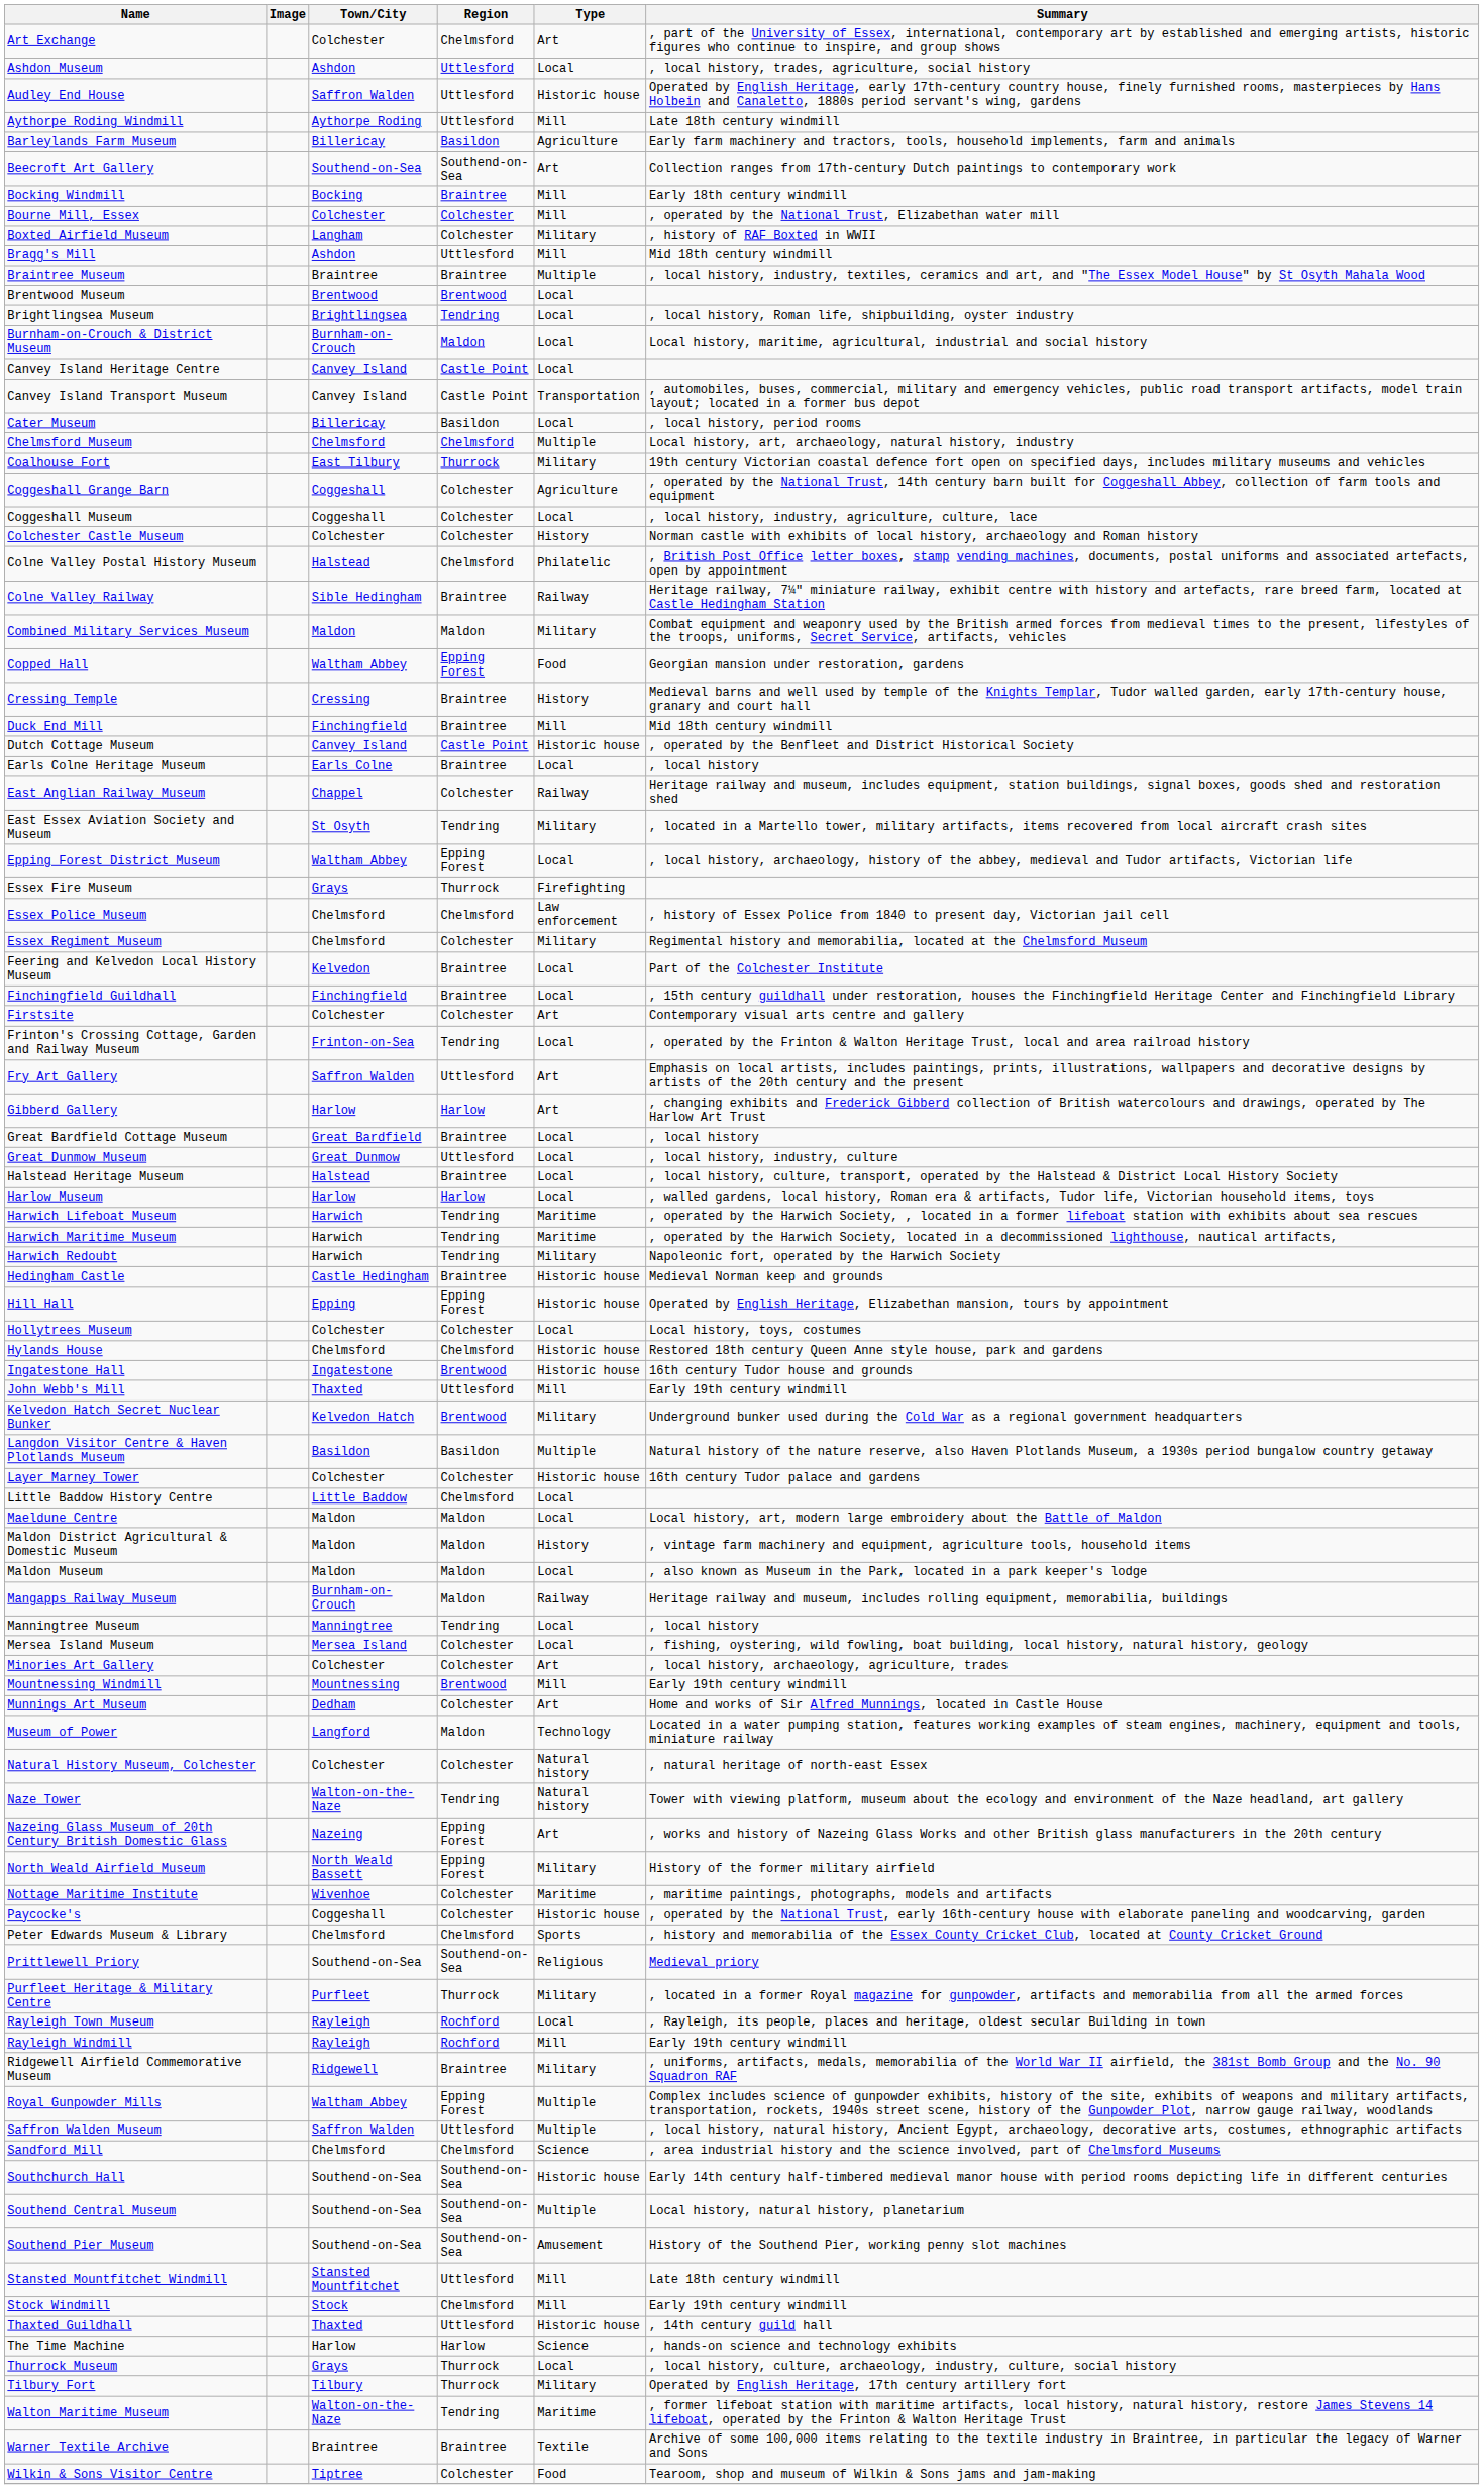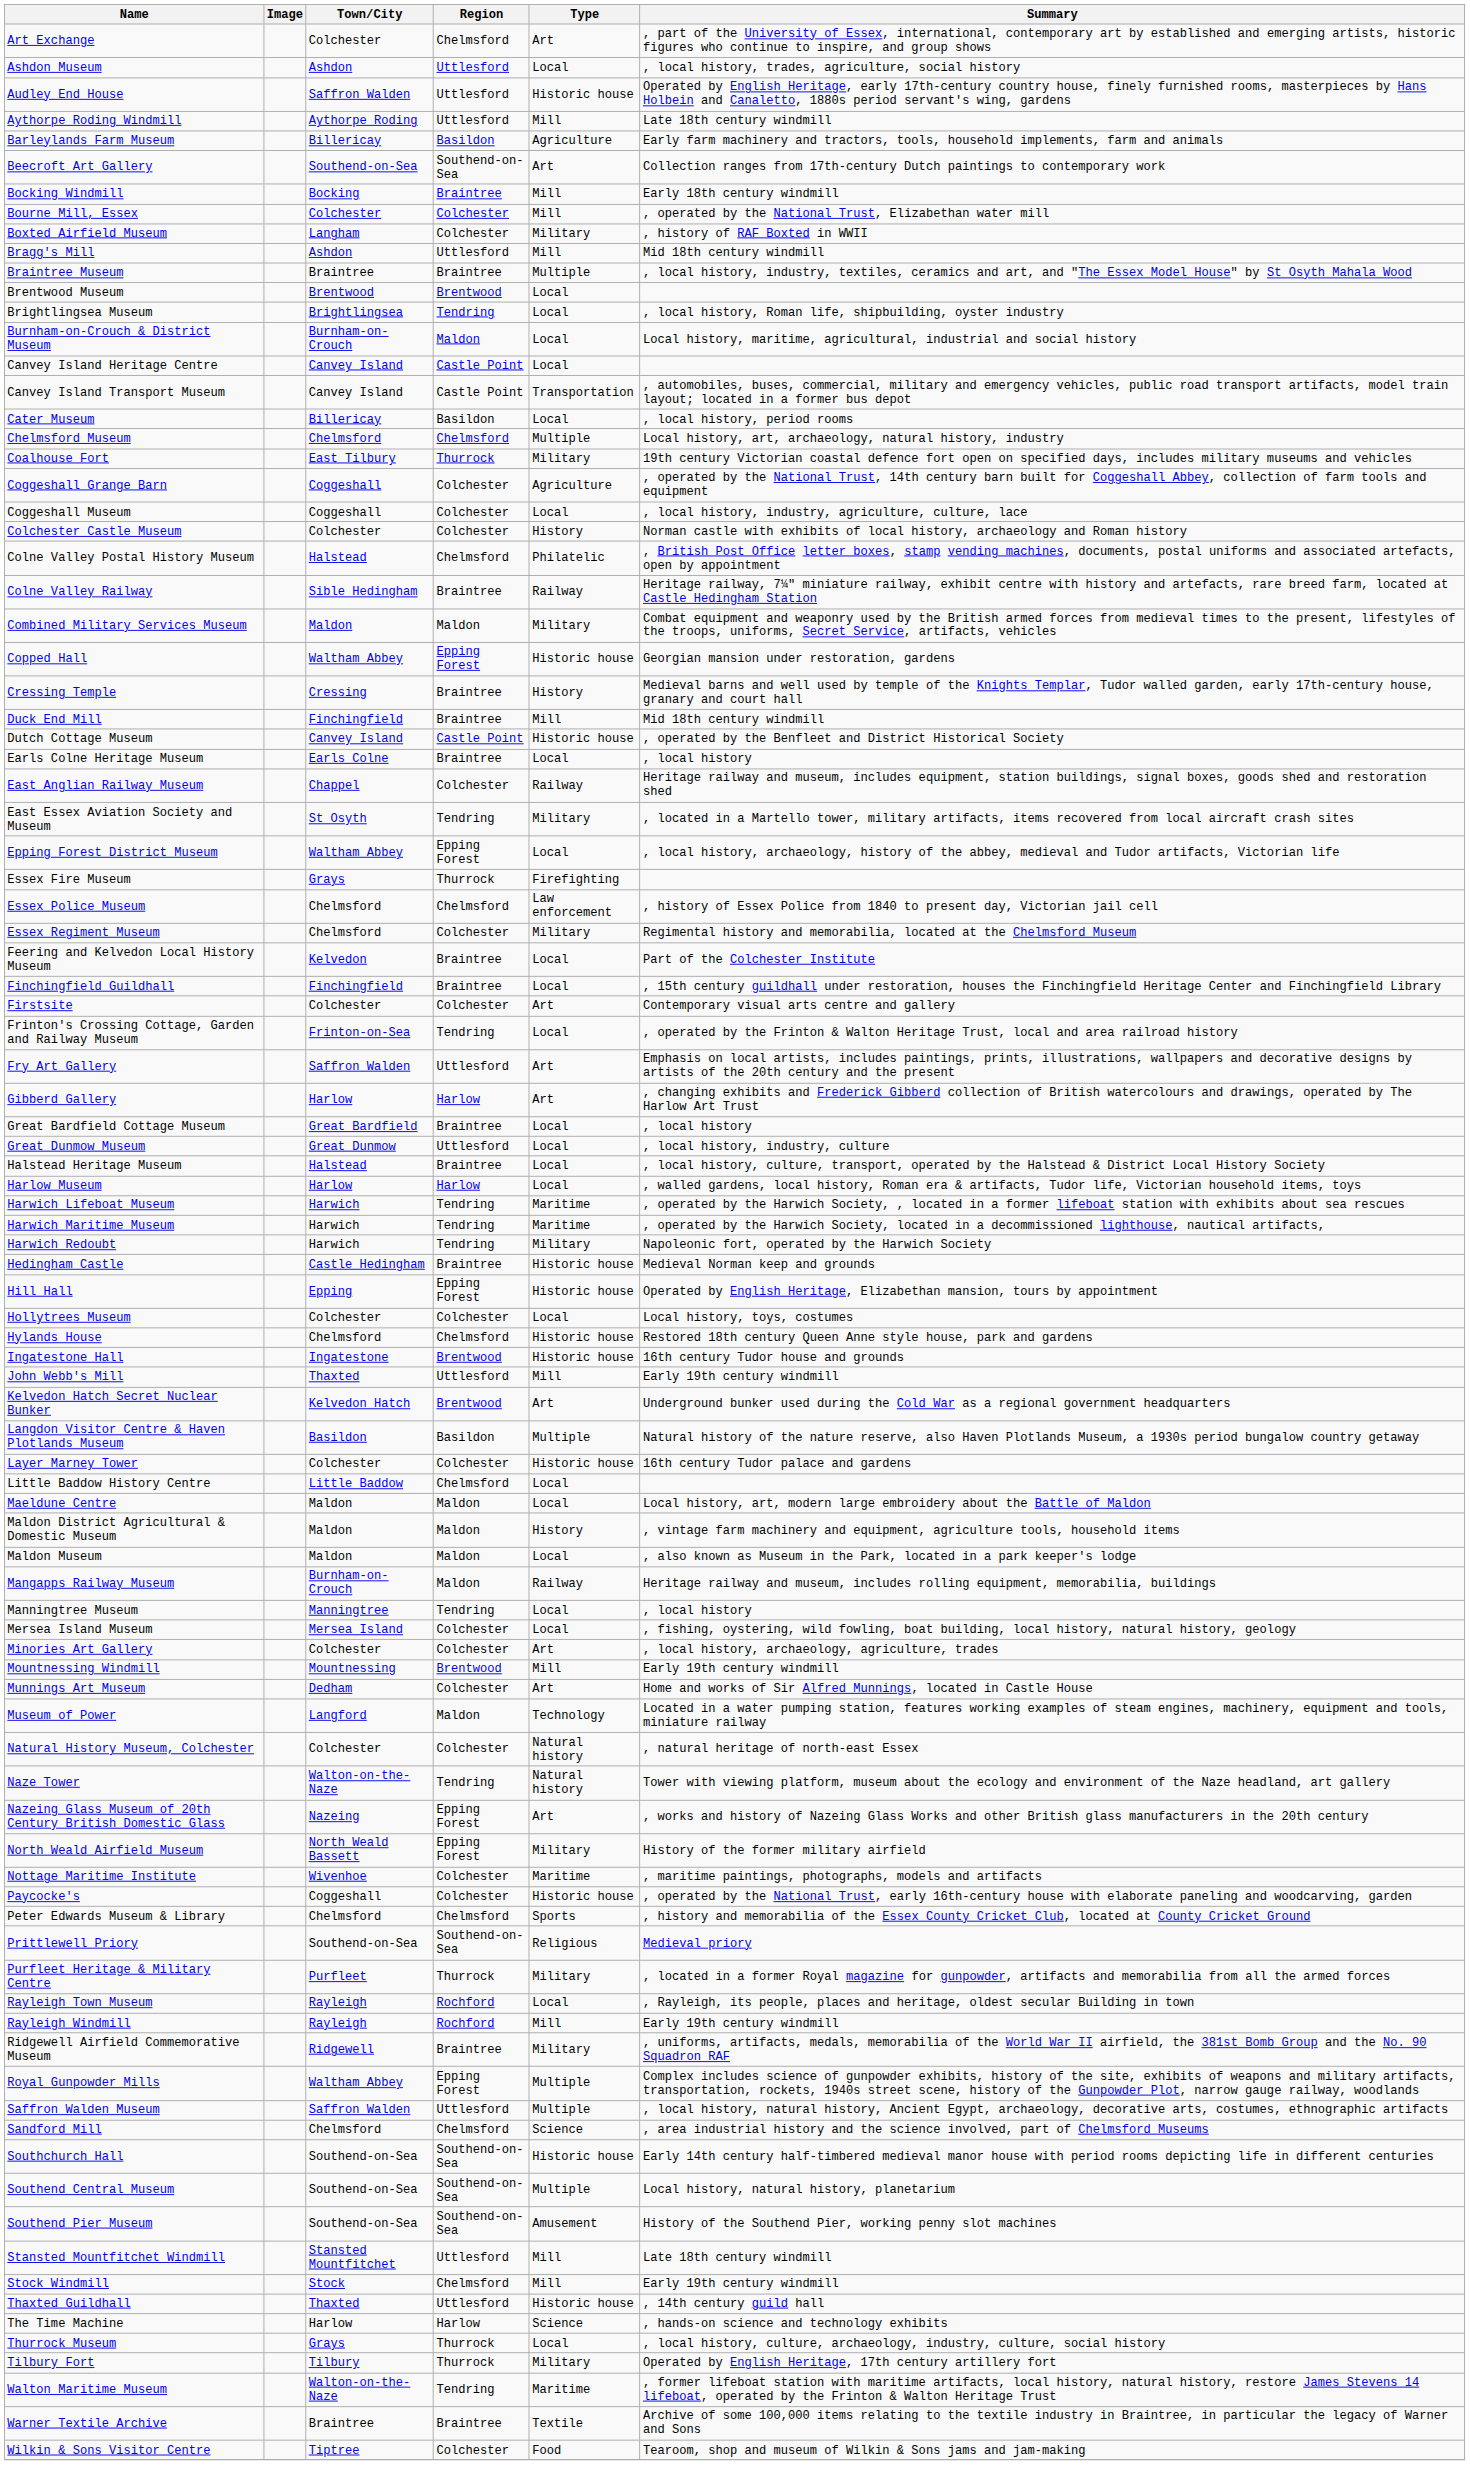Copped Hall | Type: Food -> Historic house
Kelvedon Hatch Secret Nuclear Bunker | Type: Military -> Art
